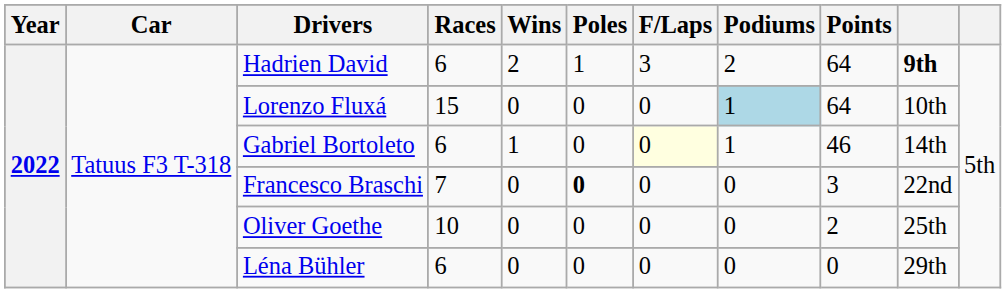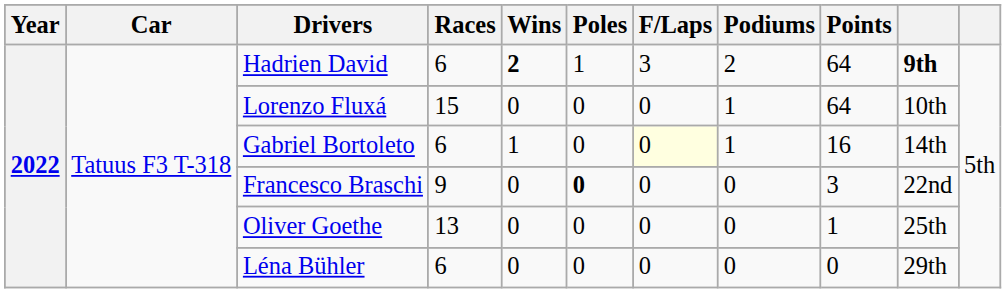Hadrien David | Wins: normal -> bold
Lorenzo Fluxá | Podiums: lightblue background -> no background
Gabriel Bortoleto | Points: 46 -> 16
Francesco Braschi | Races: 7 -> 9
Oliver Goethe | Races: 10 -> 13
Oliver Goethe | Points: 2 -> 1
